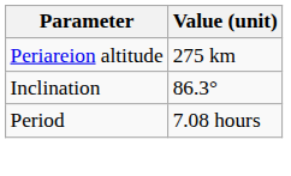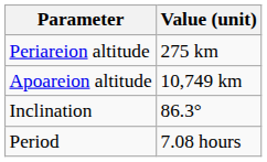+ row: Apoareion altitude | 10,749 km
